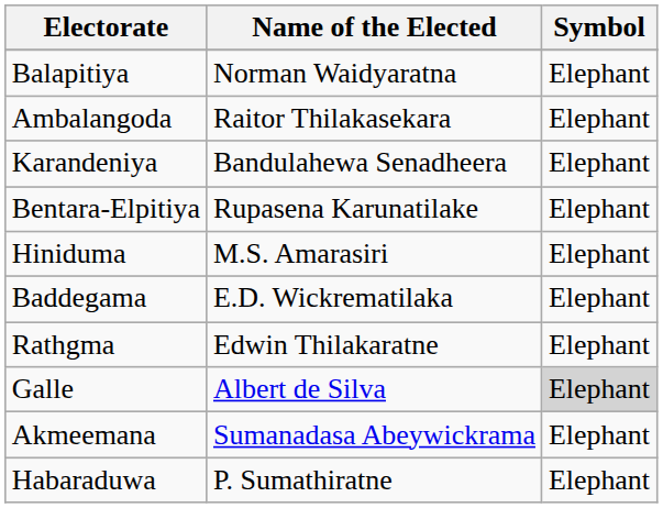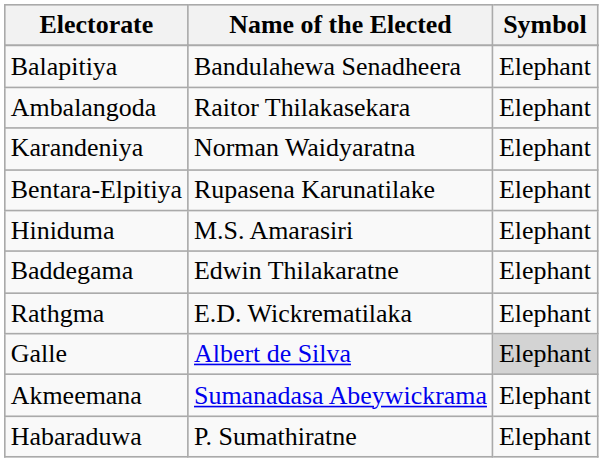Balapitiya | Name of the Elected: Norman Waidyaratna -> Bandulahewa Senadheera
Karandeniya | Name of the Elected: Bandulahewa Senadheera -> Norman Waidyaratna
Baddegama | Name of the Elected: E.D. Wickrematilaka -> Edwin Thilakaratne
Rathgma | Name of the Elected: Edwin Thilakaratne -> E.D. Wickrematilaka
